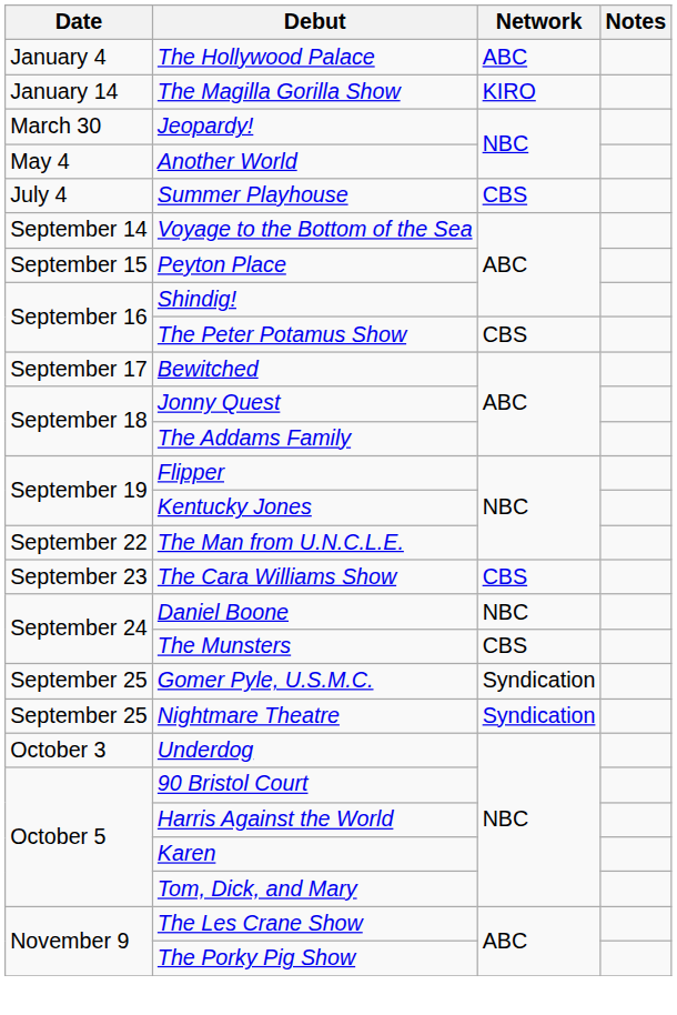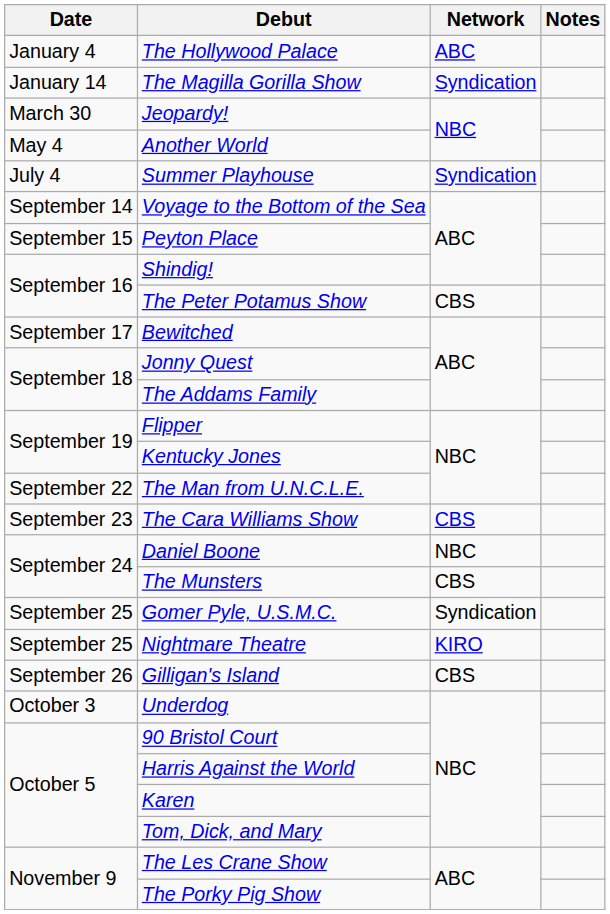The Magilla Gorilla Show | Network: KIRO -> Syndication
Summer Playhouse | Network: CBS -> Syndication
Nightmare Theatre | Network: Syndication -> KIRO
+ row: September 26 | Gilligan's Island | CBS
